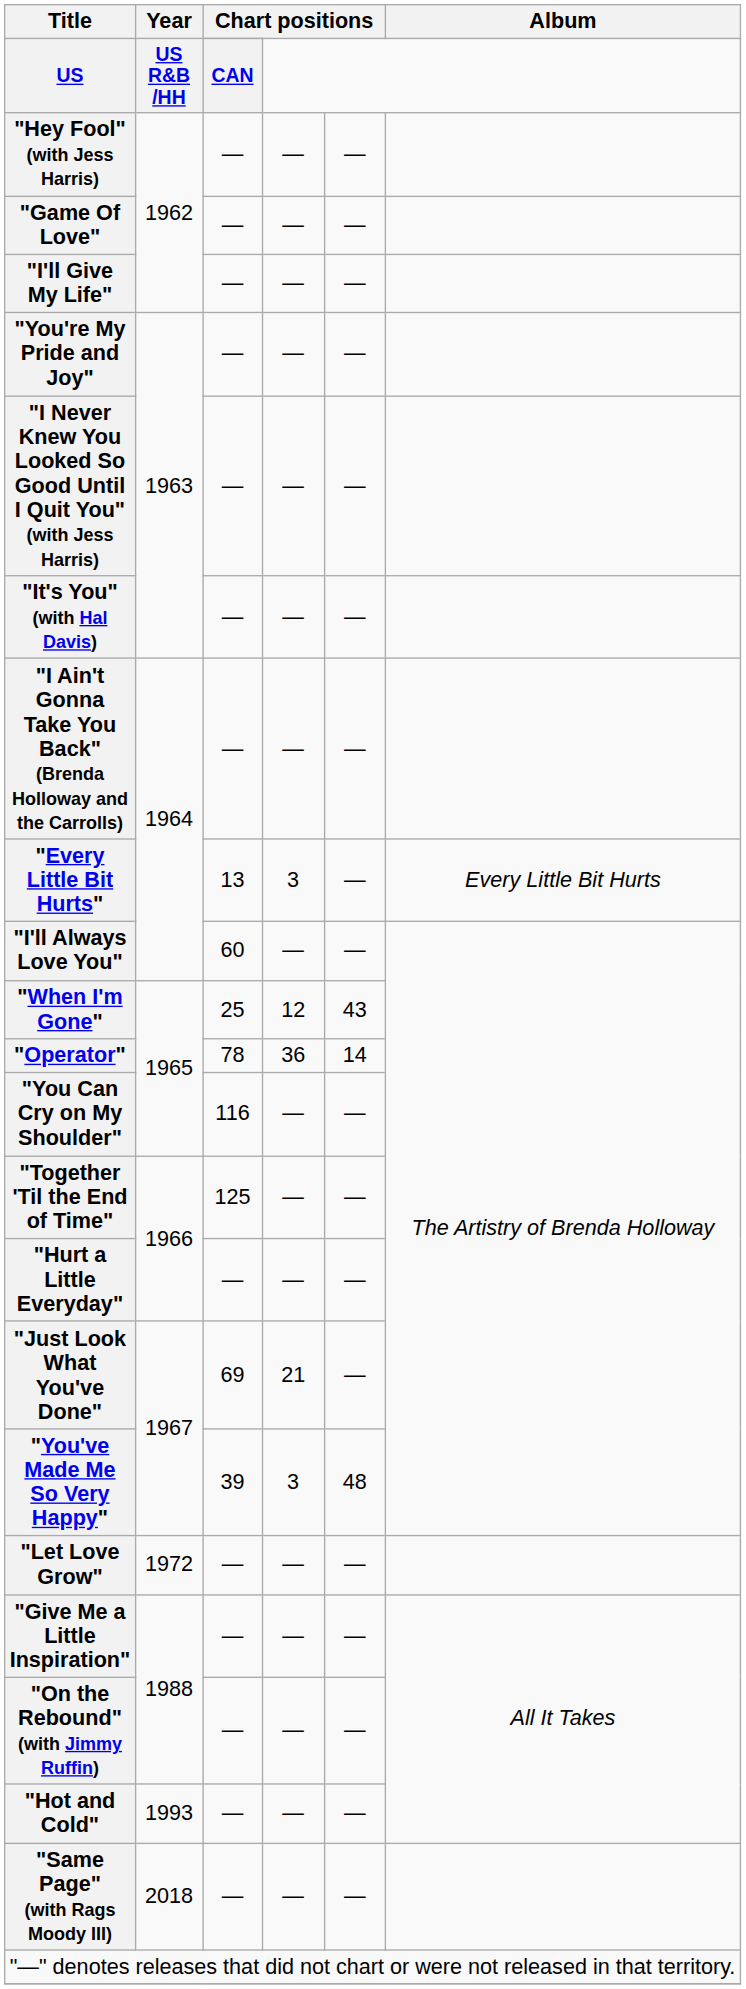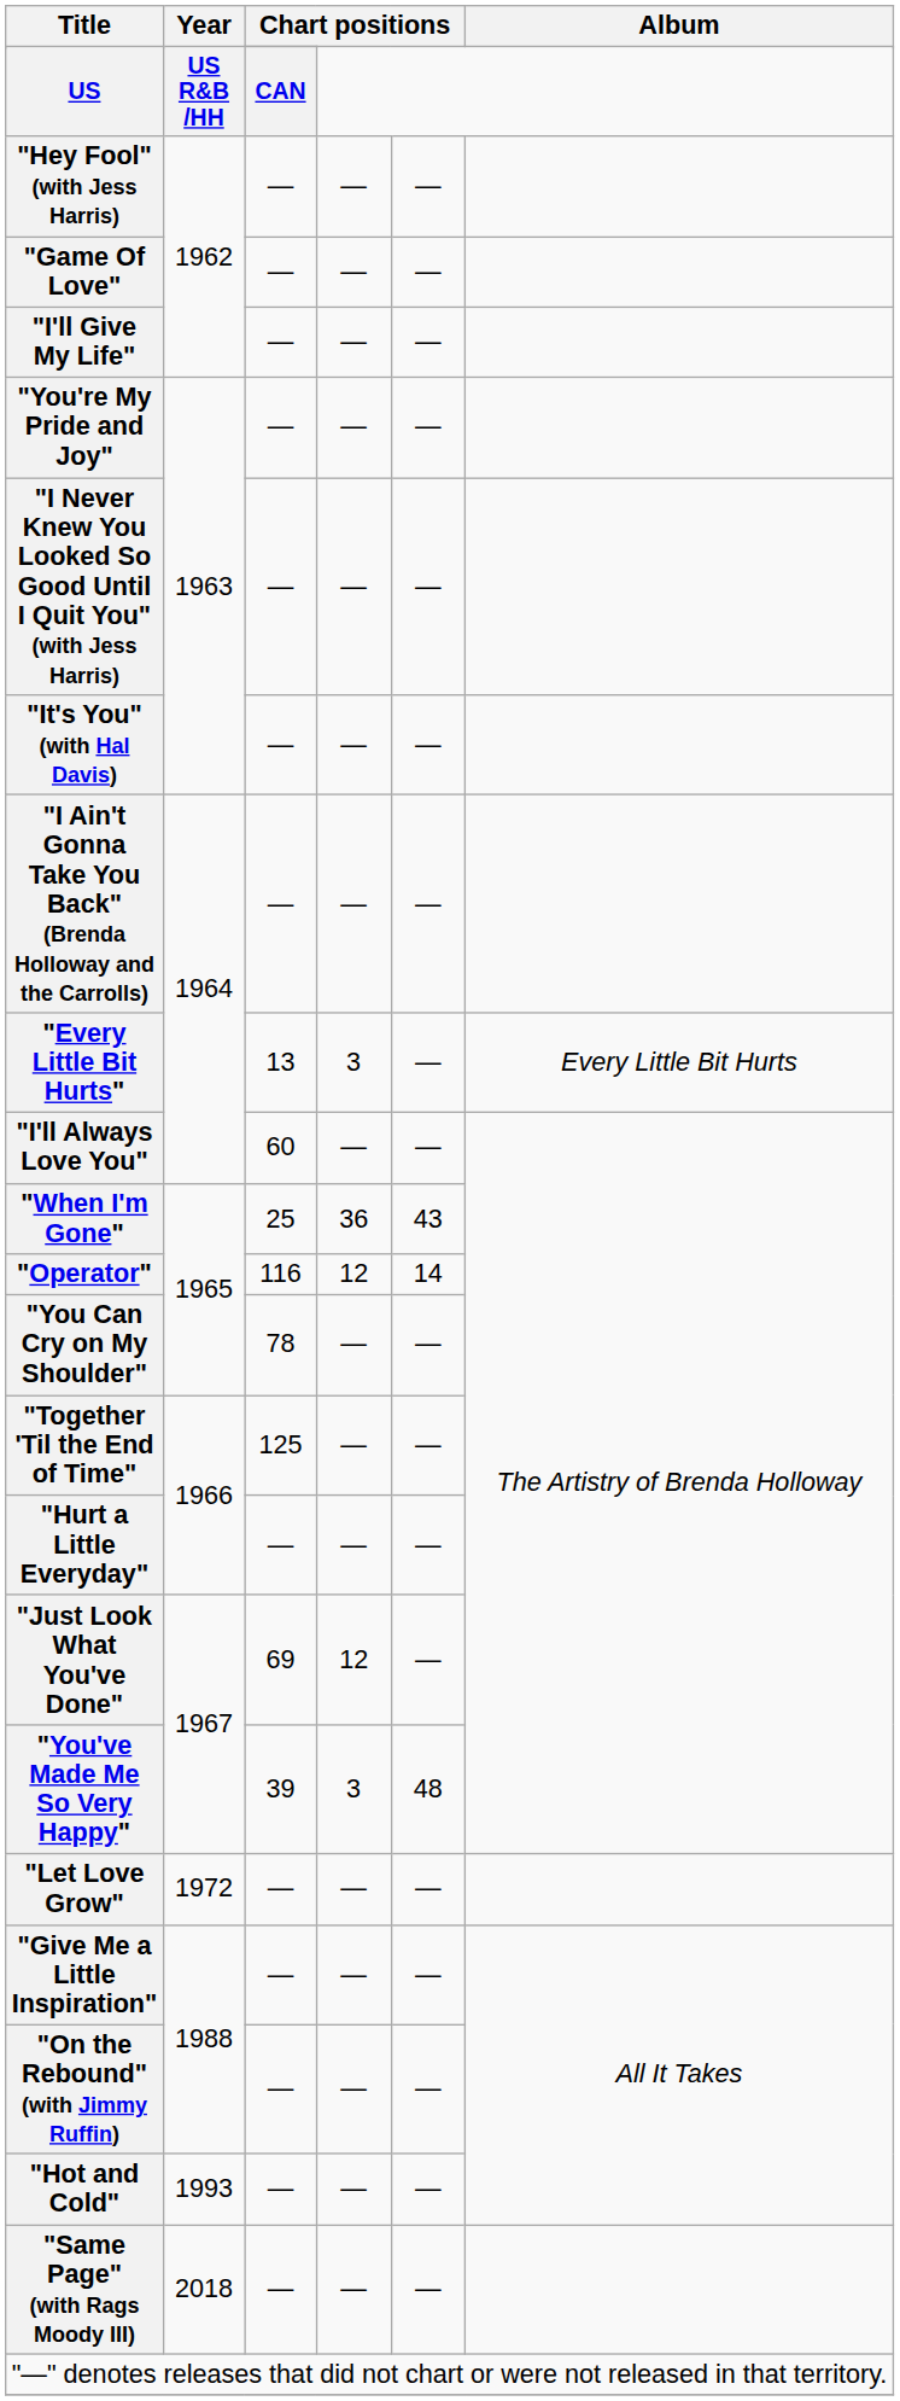"When I'm Gone" | column 4: 12 -> 36
"Operator" | column 3: 78 -> 116
"Operator" | column 4: 36 -> 12
"You Can Cry on My Shoulder" | column 3: 116 -> 78
"Just Look What You've Done" | column 4: 21 -> 12
